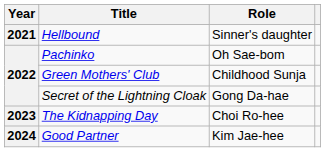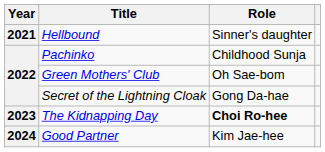Pachinko | Role: Oh Sae-bom -> Childhood Sunja
Green Mothers' Club | Role: Childhood Sunja -> Oh Sae-bom
The Kidnapping Day | Role: normal -> bold
